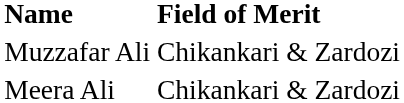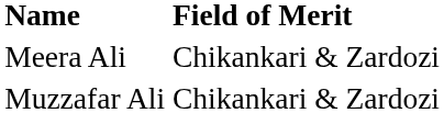rows swapped: Muzzafar Ali <-> Meera Ali
